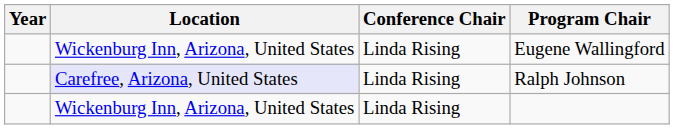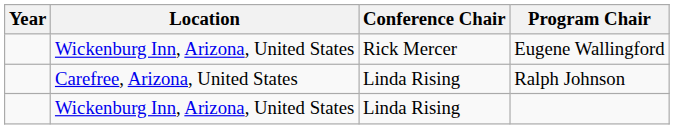Eugene Wallingford | Conference Chair: Linda Rising -> Rick Mercer
Ralph Johnson | Location: lavender background -> no background
